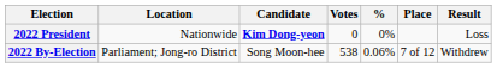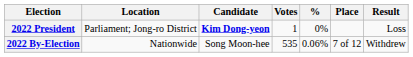2022 President | Location: Nationwide -> Parliament; Jong-ro District
2022 President | Votes: 0 -> 1
2022 By-Election | Location: Parliament; Jong-ro District -> Nationwide
2022 By-Election | Votes: 538 -> 535
